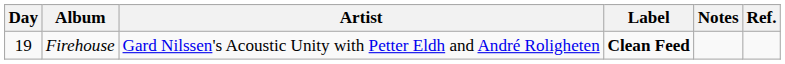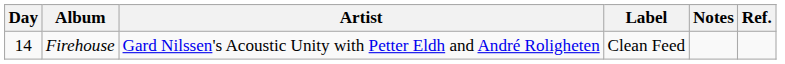Firehouse | Day: 19 -> 14
Firehouse | Label: bold -> normal
